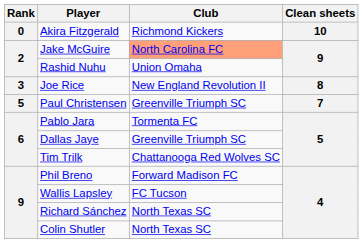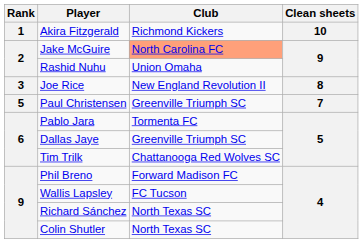Akira Fitzgerald | Rank: 0 -> 1
